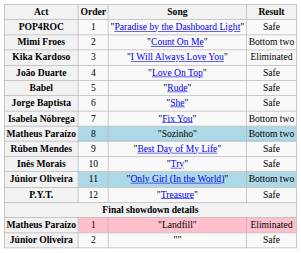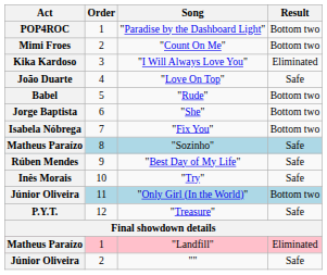"Paradise by the Dashboard Light" | Result: Safe -> Bottom two
"Rude" | Result: Safe -> Bottom two
"She" | Result: Safe -> Bottom two
"Sozinho" | Result: Bottom two -> Safe
